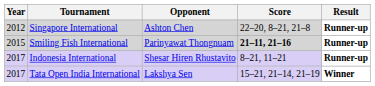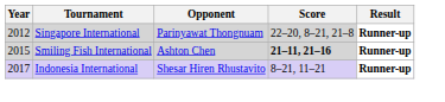Singapore International | Opponent: Ashton Chen -> Parinyawat Thongnuam
Smiling Fish International | Opponent: Parinyawat Thongnuam -> Ashton Chen
- row: 2017 | Tata Open India International | Lakshya Sen | 15–21, 21–14, 21–19 | Winner
